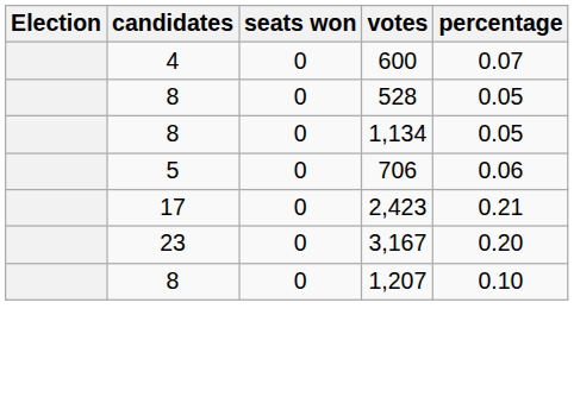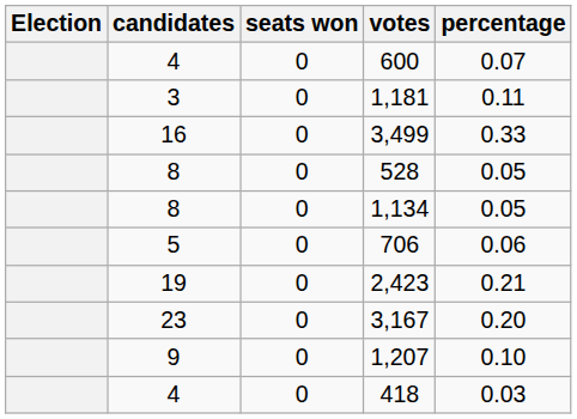+ row: 3 | 0 | 1,181 | 0.11
+ row: 16 | 0 | 3,499 | 0.33
2,423 | candidates: 17 -> 19
1,207 | candidates: 8 -> 9
+ row: 4 | 0 | 418 | 0.03
